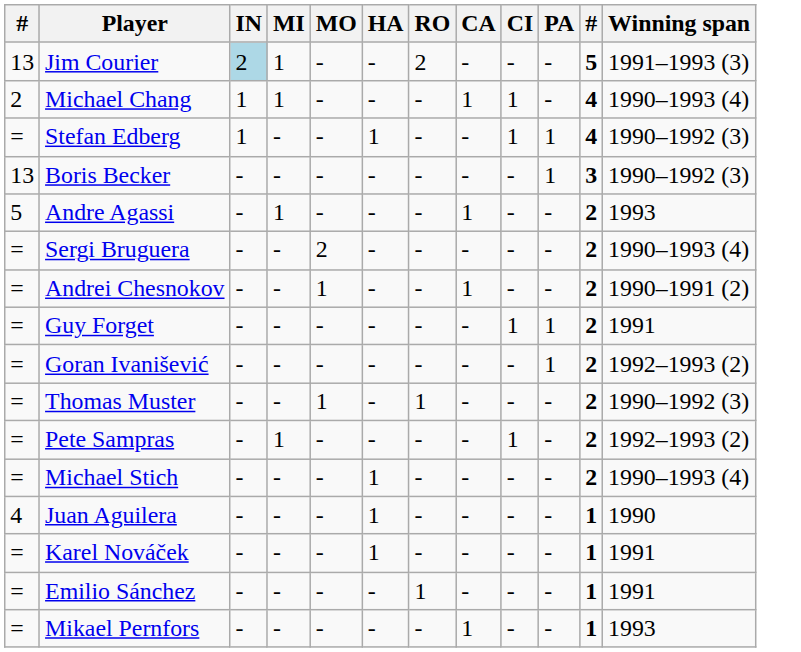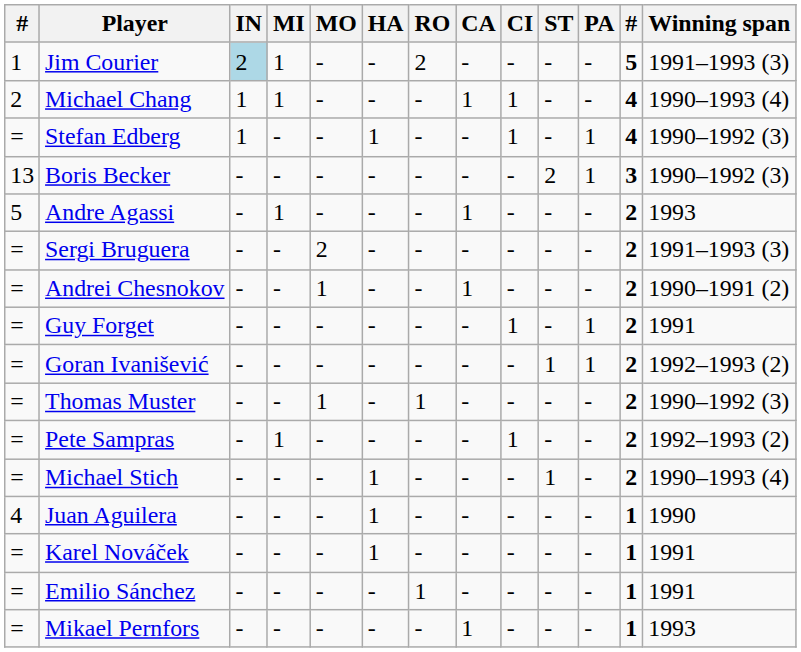+ column: ST | - | - | - | 2 | - | - | - | - | 1 | - | - | 1 | - | - | - | -
Jim Courier | column 1: 13 -> 1
Sergi Bruguera | Winning span: 1990–1993 (4) -> 1991–1993 (3)
